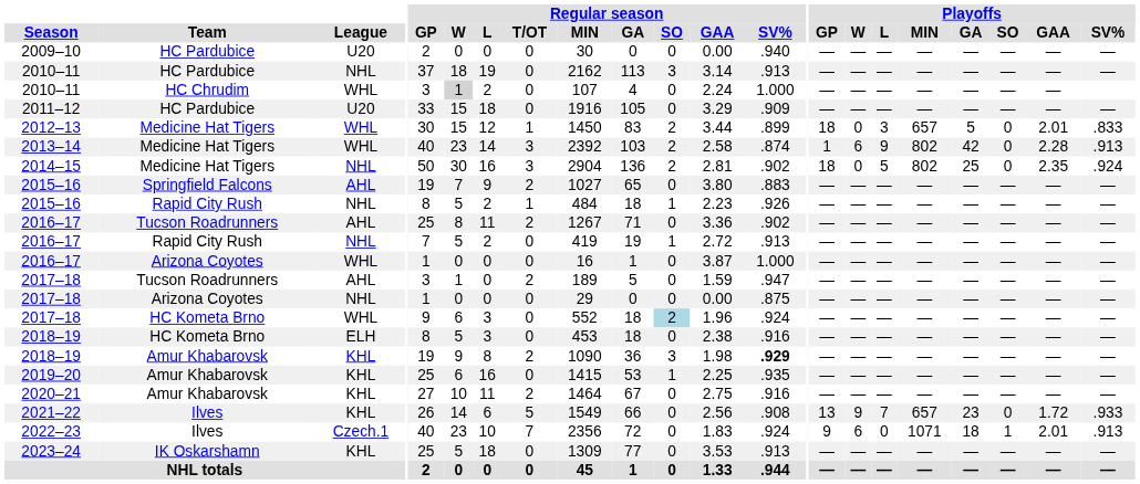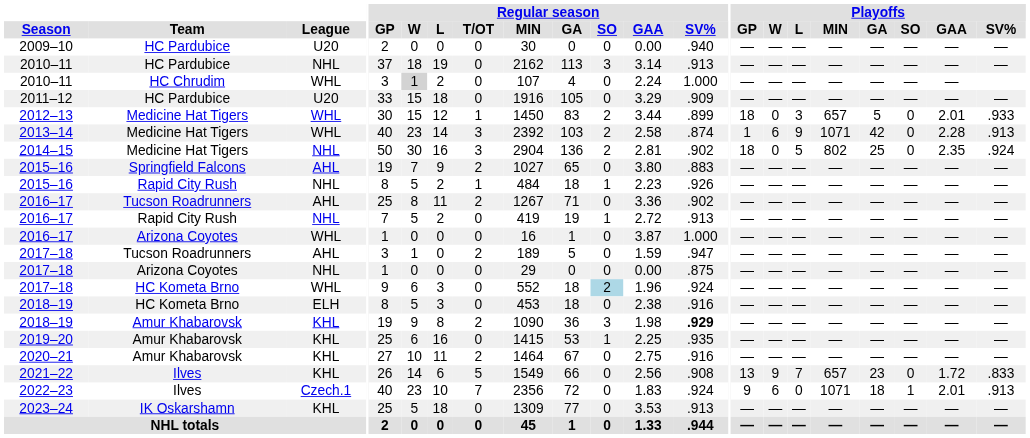2012–13 | Playoffs / SV%: .833 -> .933
2013–14 | Playoffs / MIN: 802 -> 1071
2021–22 | Playoffs / SV%: .933 -> .833
